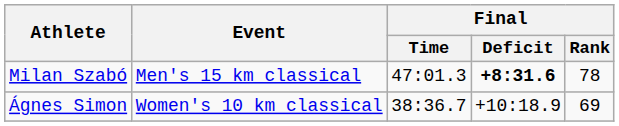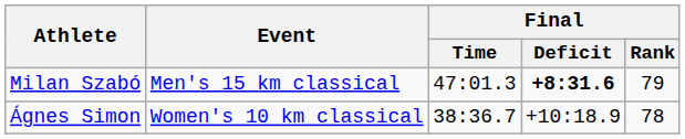Milan Szabó | Final / Rank: 78 -> 79
Ágnes Simon | Final / Rank: 69 -> 78
